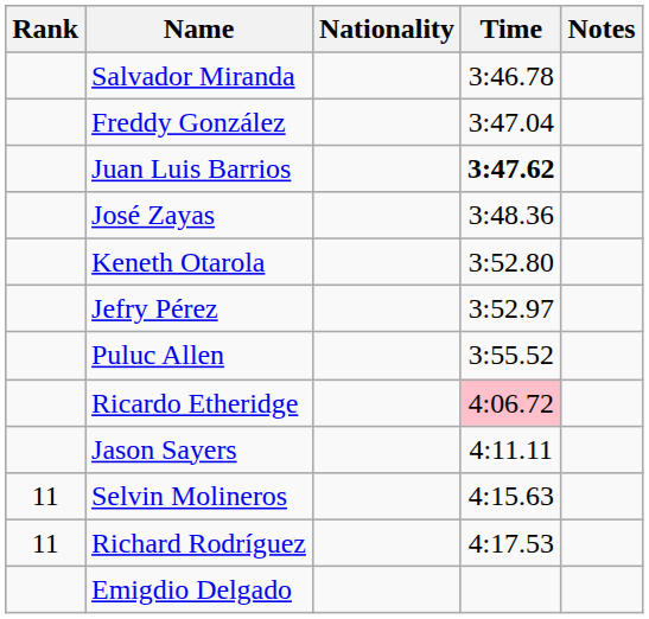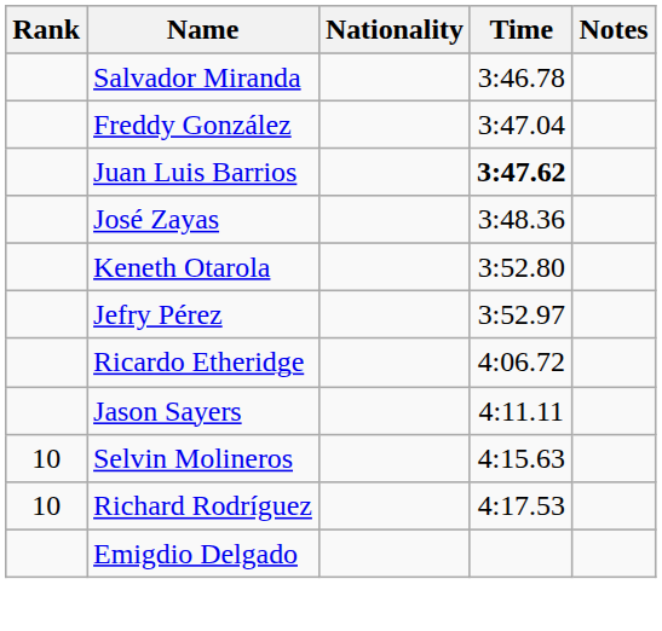- row: Puluc Allen | 3:55.52
Ricardo Etheridge | Time: pink background -> no background
Selvin Molineros | Rank: 11 -> 10
Richard Rodríguez | Rank: 11 -> 10
